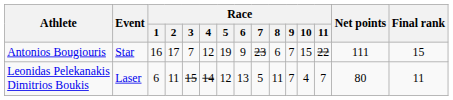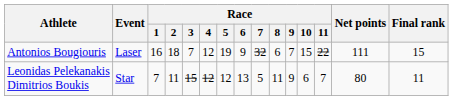Antonios Bougiouris | Event: Star -> Laser
Antonios Bougiouris | Race / 2: 17 -> 18
Antonios Bougiouris | Race / 7: 23 -> 32
Leonidas Pelekanakis Dimitrios Boukis | Event: Laser -> Star
Leonidas Pelekanakis Dimitrios Boukis | Race / 1: 6 -> 7
Leonidas Pelekanakis Dimitrios Boukis | Race / 4: 14 -> 12
Leonidas Pelekanakis Dimitrios Boukis | Race / 9: 7 -> 9
Leonidas Pelekanakis Dimitrios Boukis | Race / 10: 4 -> 6
